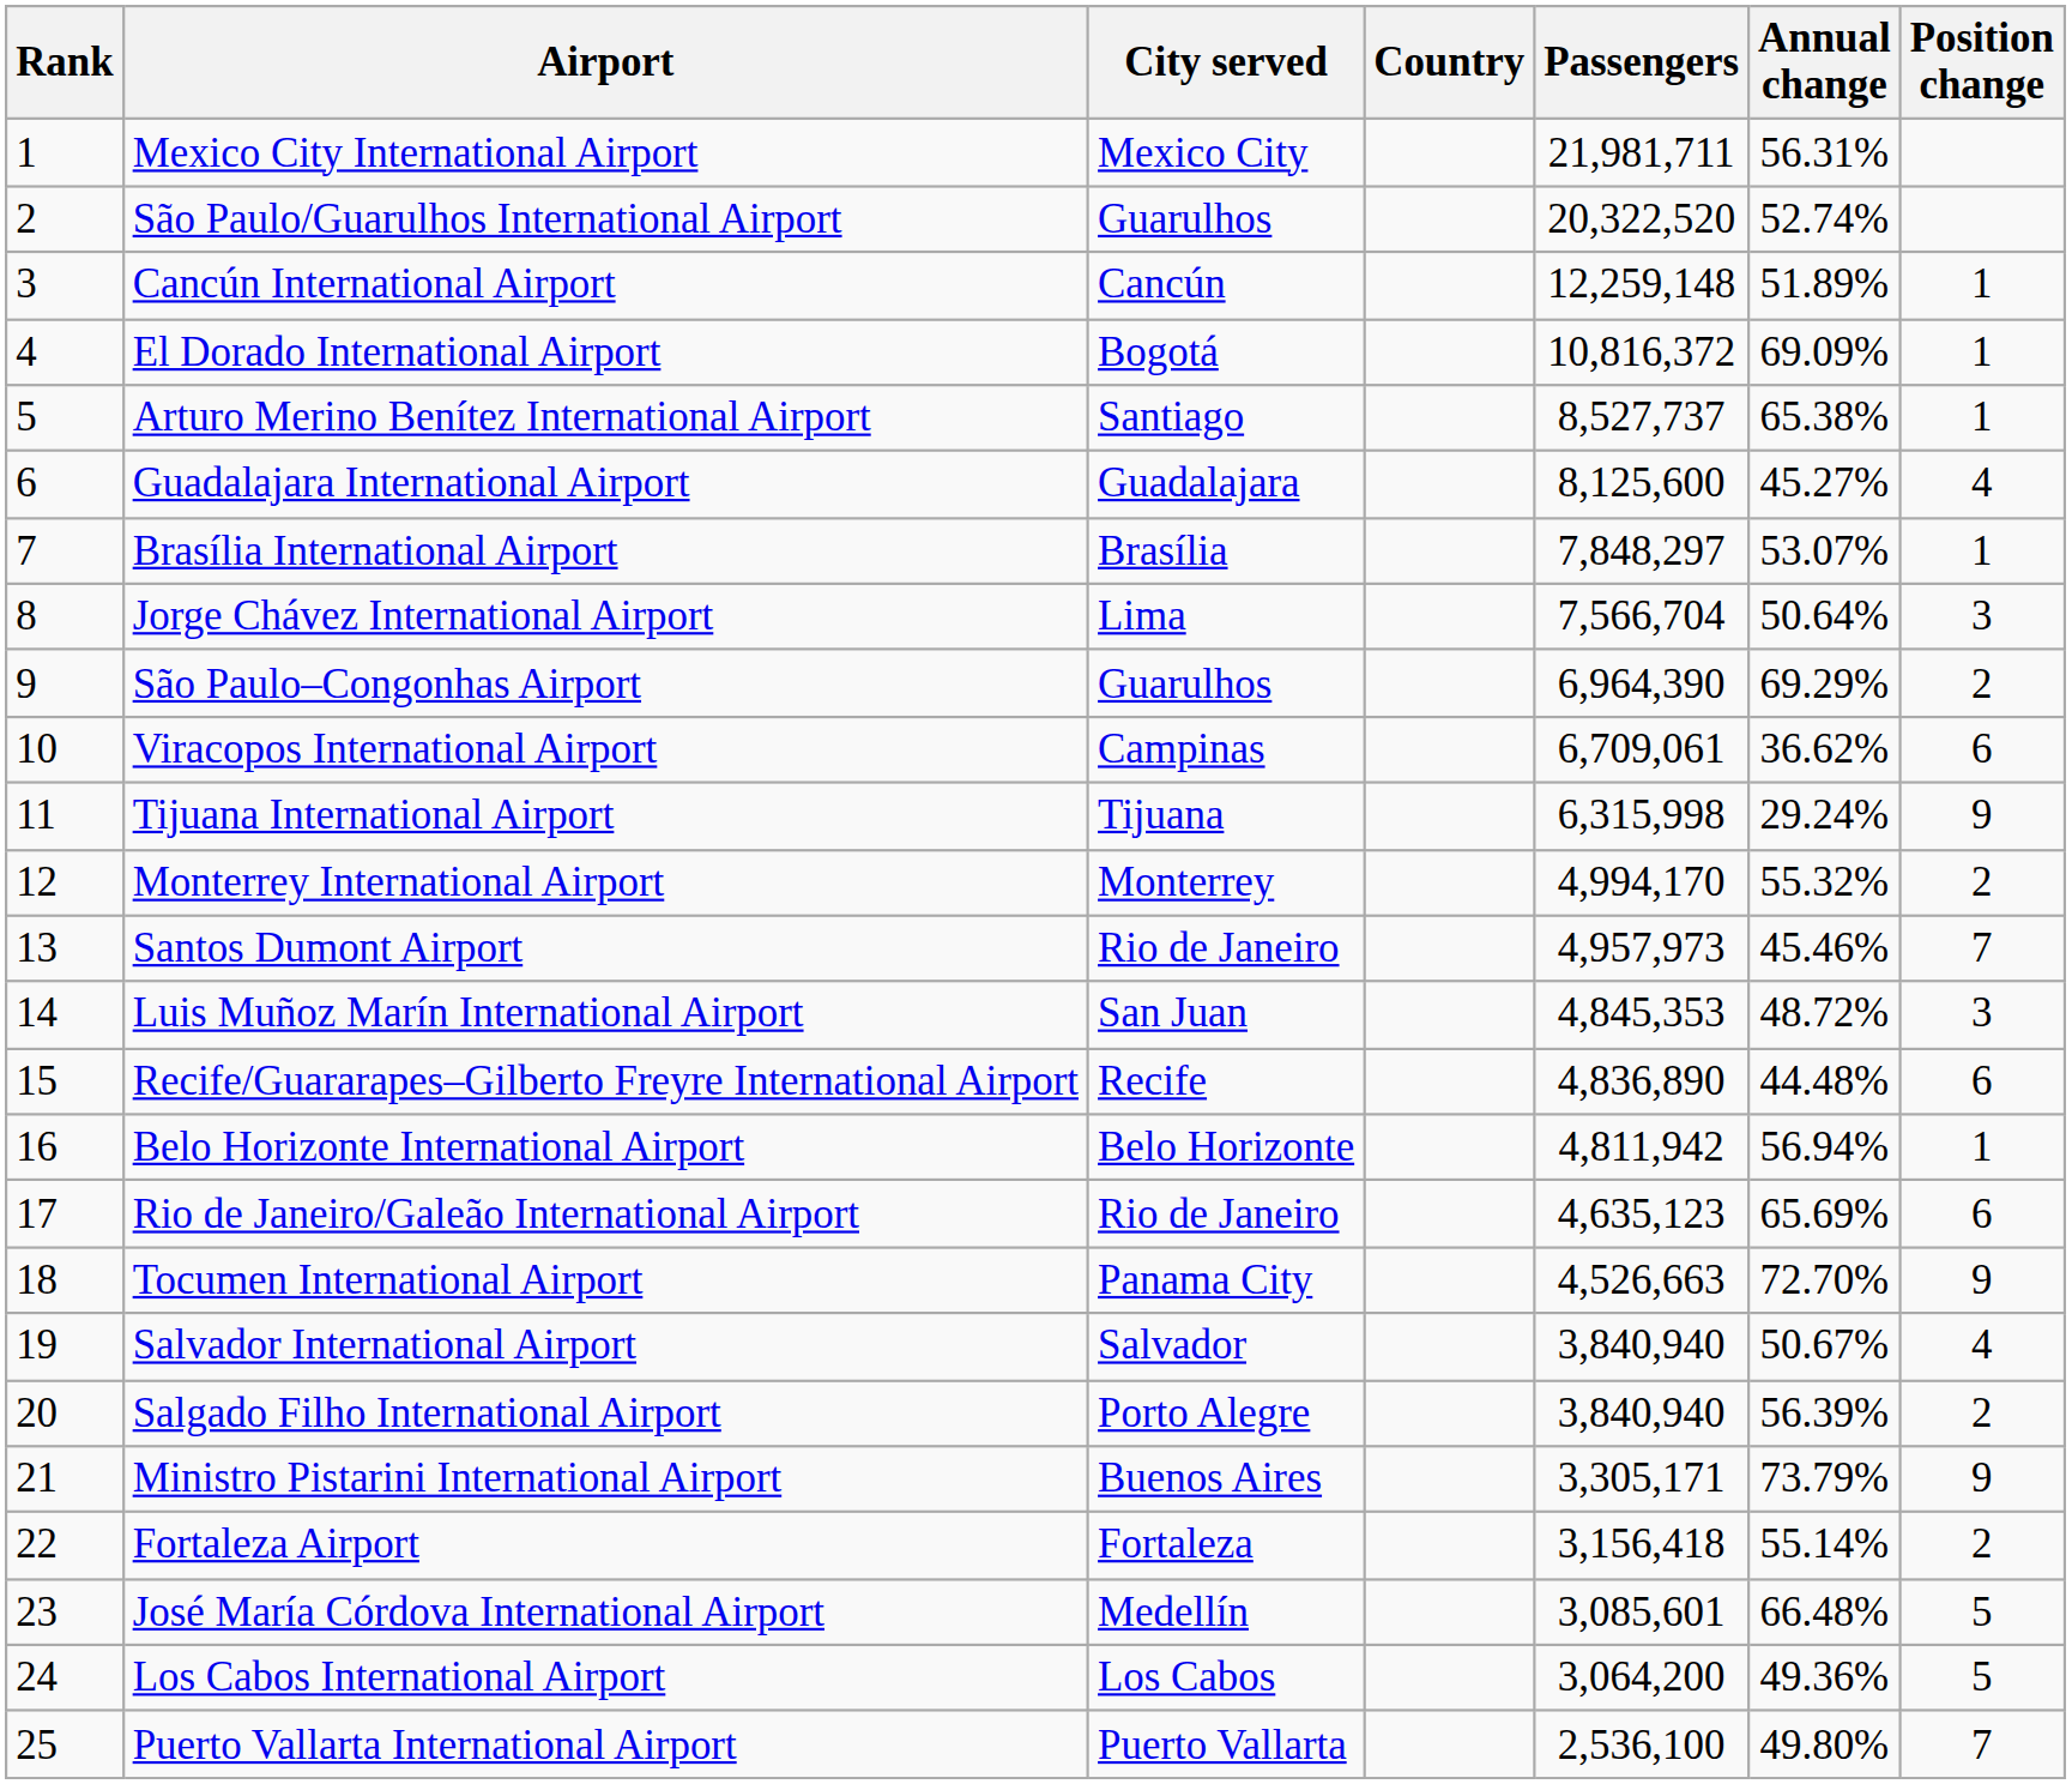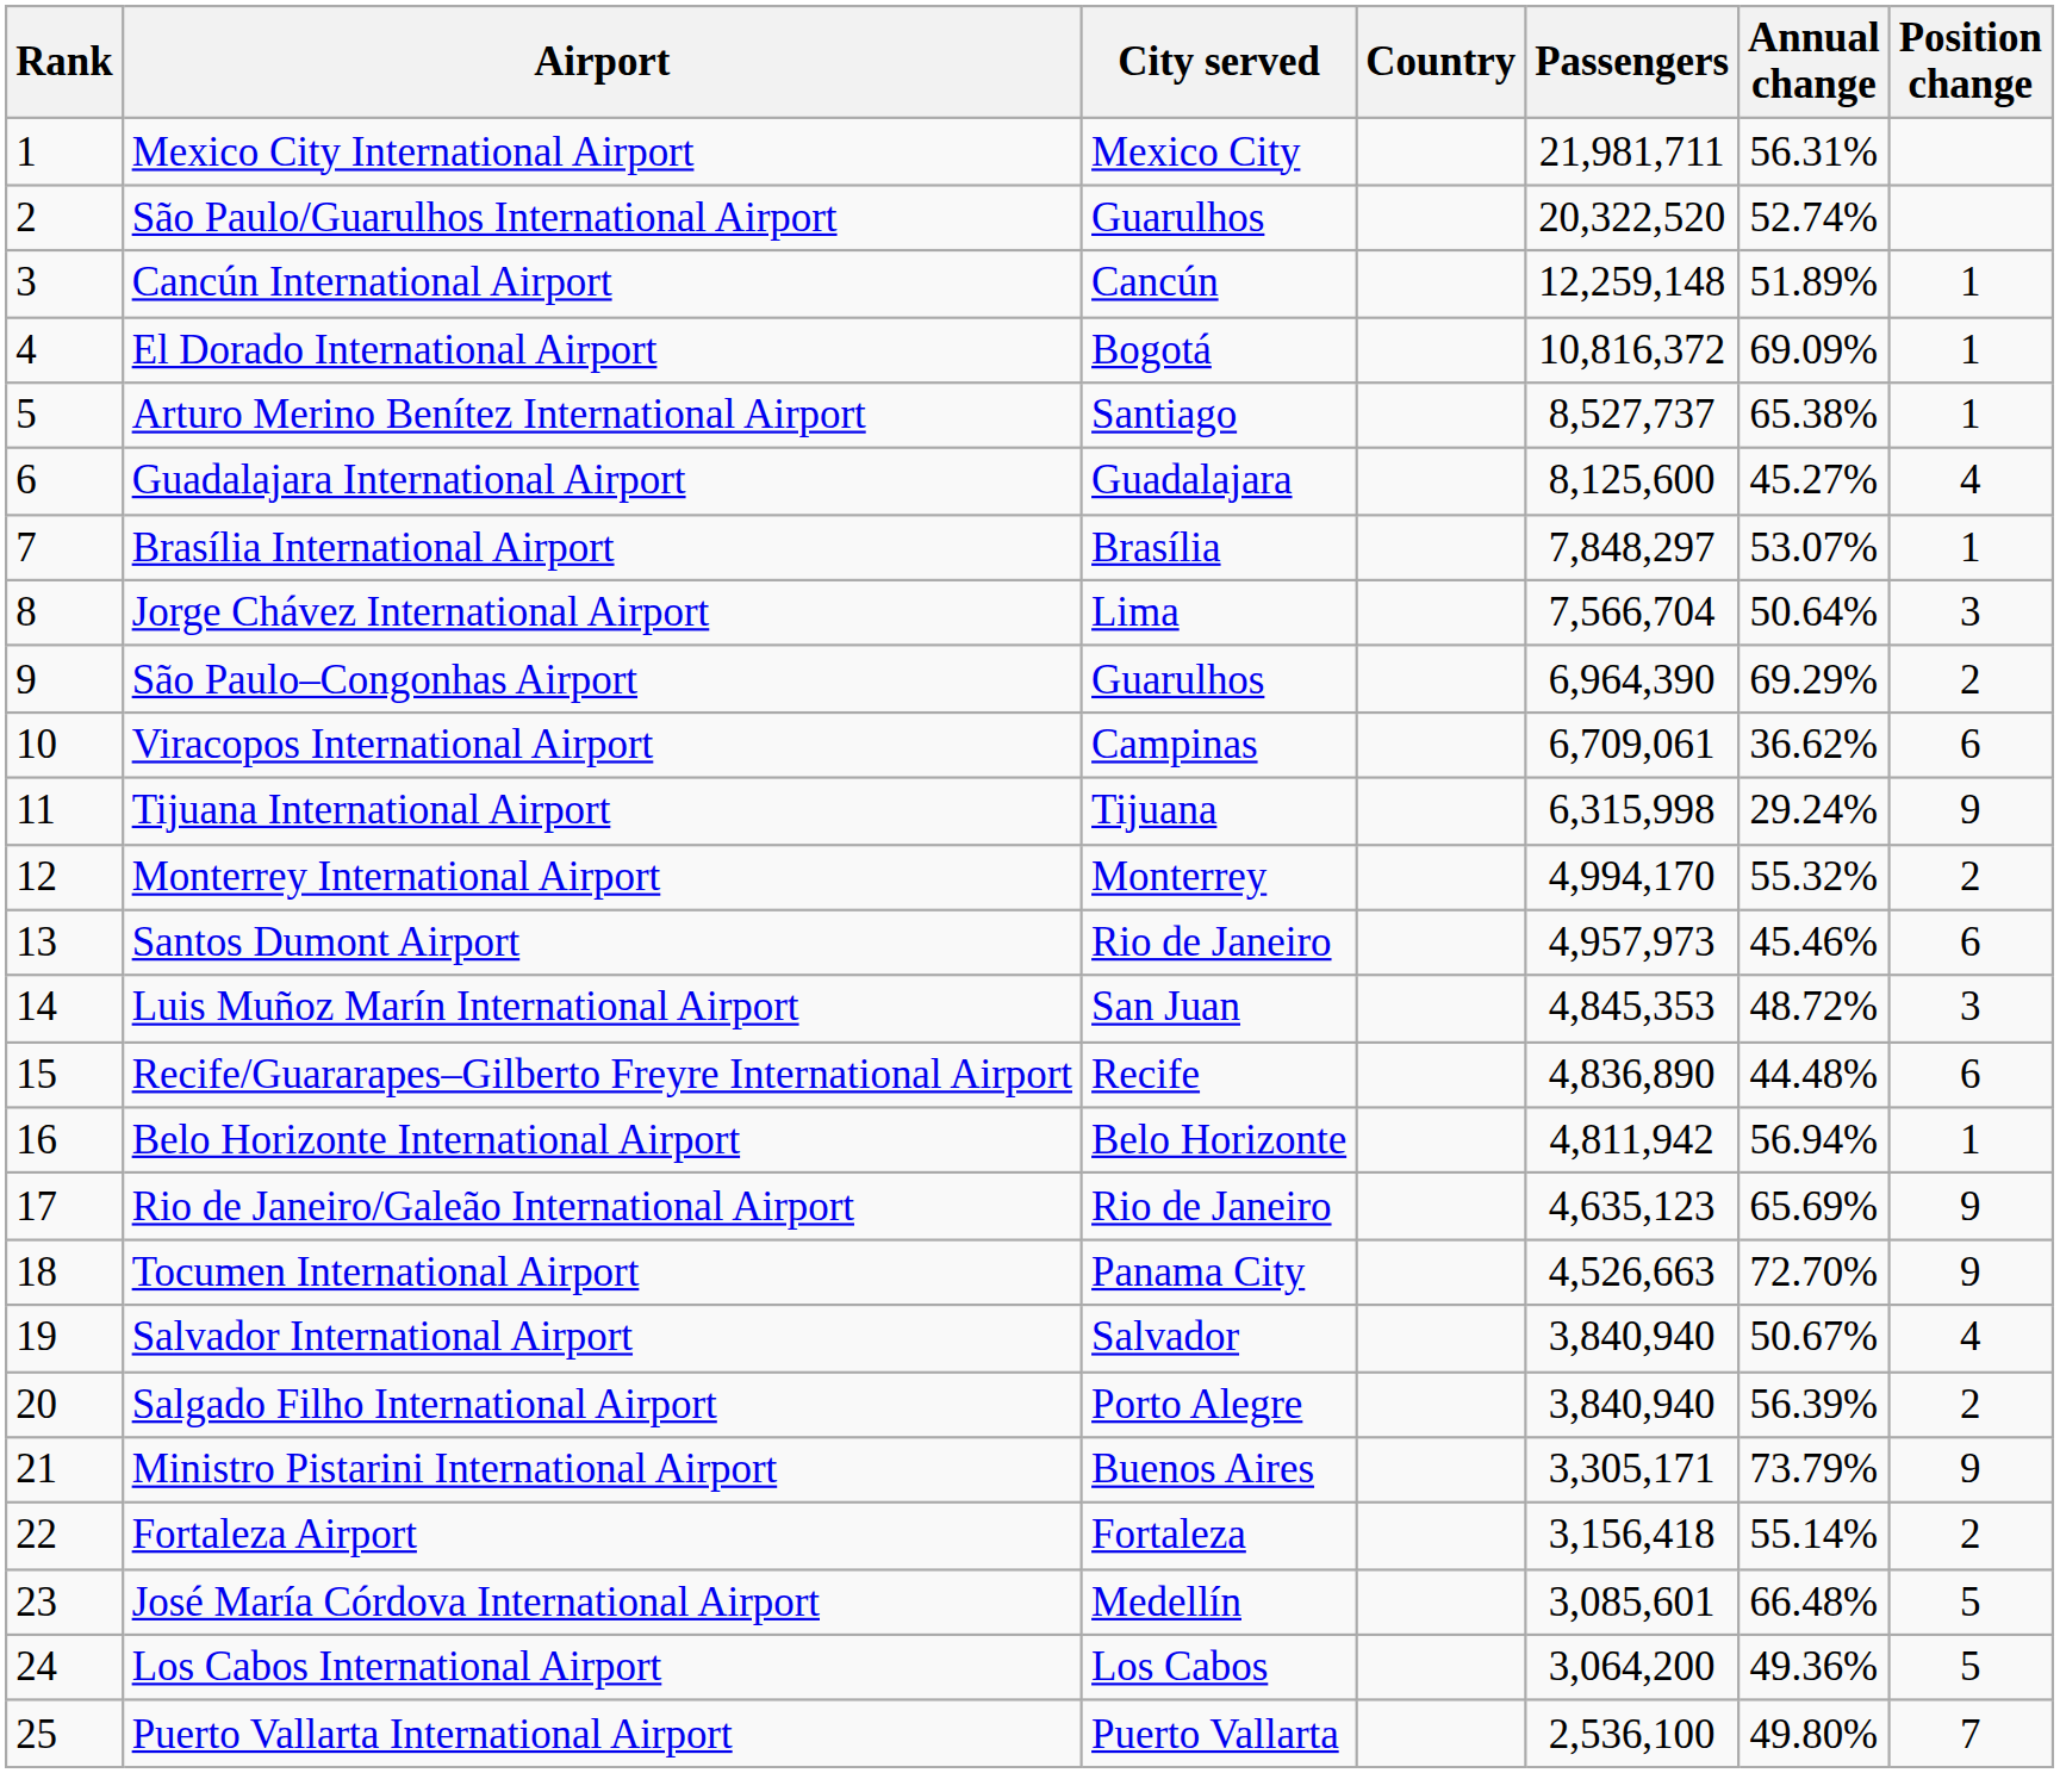Santos Dumont Airport | Position change: 7 -> 6
Rio de Janeiro/Galeão International Airport | Position change: 6 -> 9
